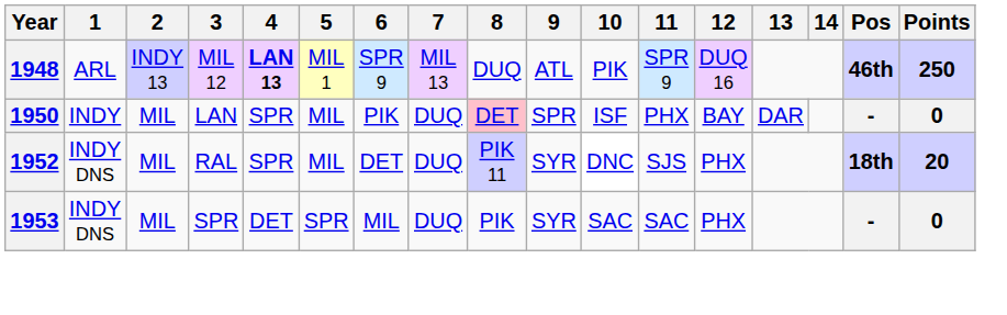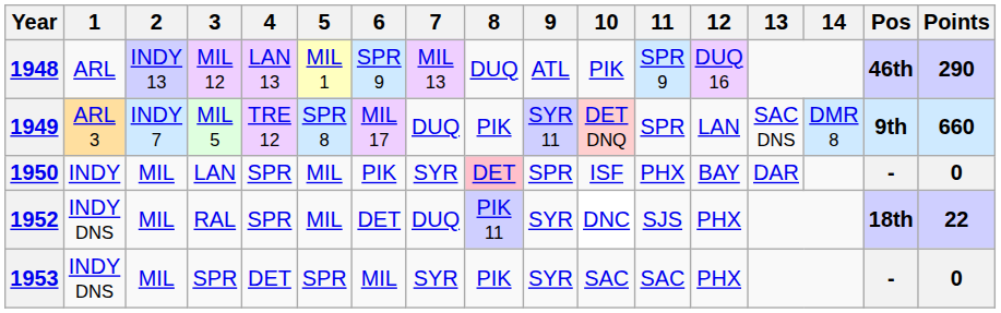1948 | 4: bold -> normal
1948 | Points: 250 -> 290
+ row: 1949 | ARL 3 | INDY 7 | MIL 5 | TRE 12 | SPR 8 | MIL 17 | DUQ | PIK | SYR 11 | DET DNQ | SPR | LAN | SAC DNS | DMR 8 | 9th | 660
1950 | 7: DUQ -> SYR
1952 | Points: 20 -> 22
1953 | 7: DUQ -> SYR
